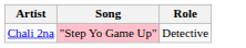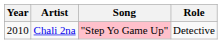+ column: Year | 2010
